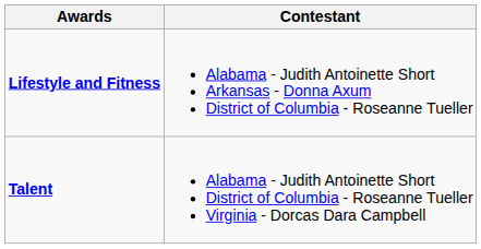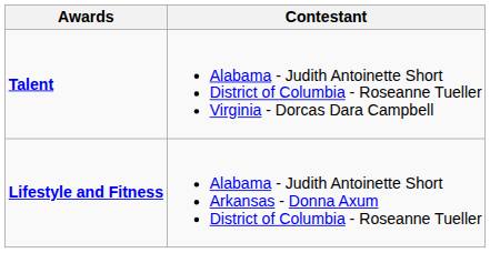rows swapped: Lifestyle and Fitness <-> Talent
